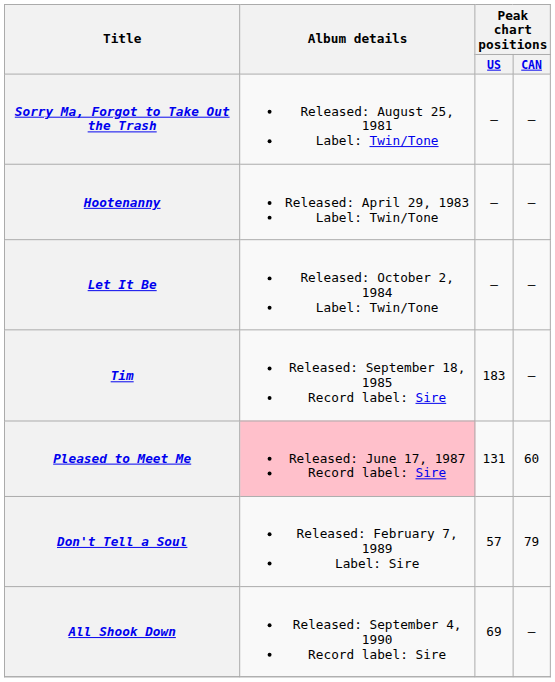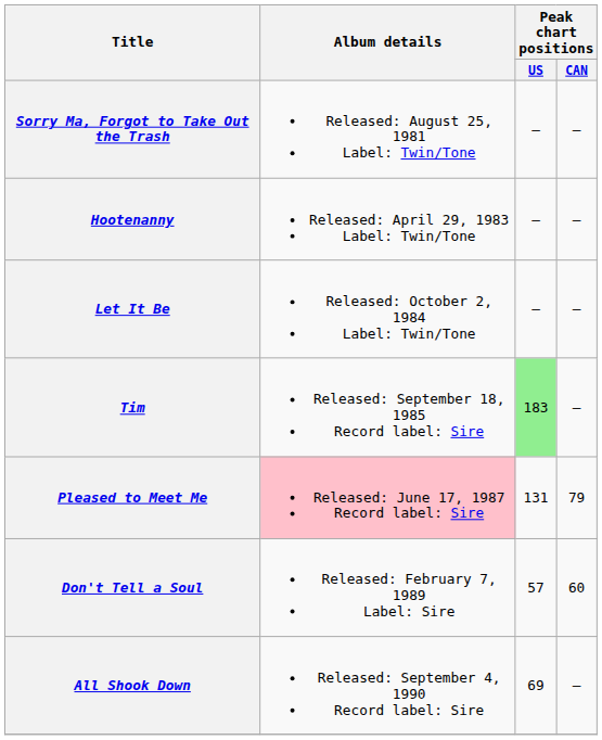Tim | Peak chart positions / US: no background -> lightgreen background
Pleased to Meet Me | Peak chart positions / CAN: 60 -> 79
Don't Tell a Soul | Peak chart positions / CAN: 79 -> 60
